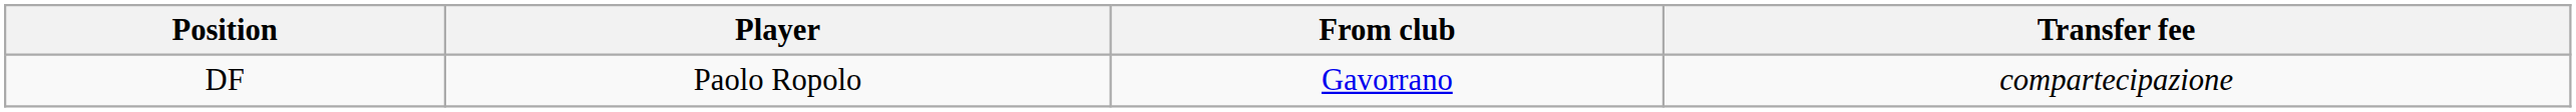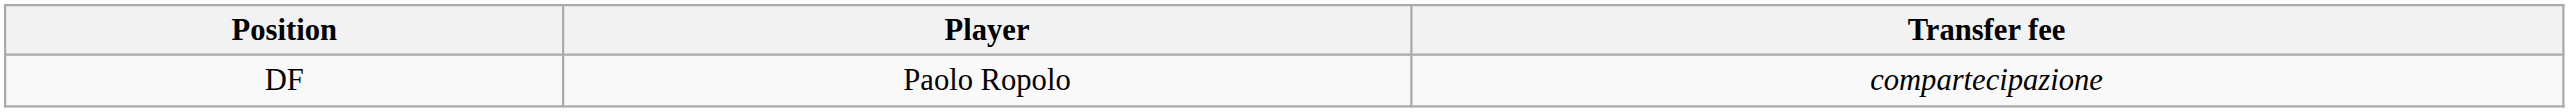- column: From club | Gavorrano
